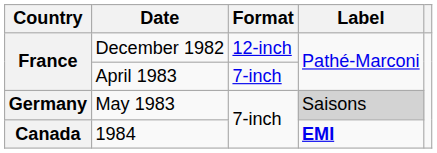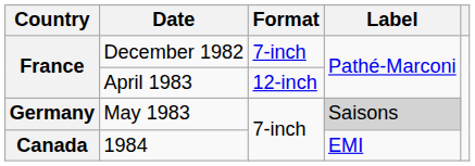December 1982 | Format: 12-inch -> 7-inch
April 1983 | Format: 7-inch -> 12-inch
1984 | Label: bold -> normal
